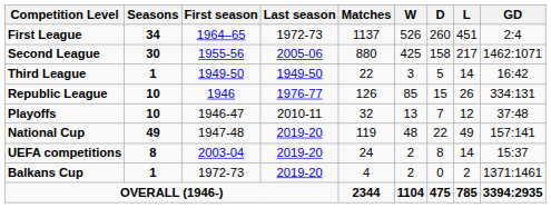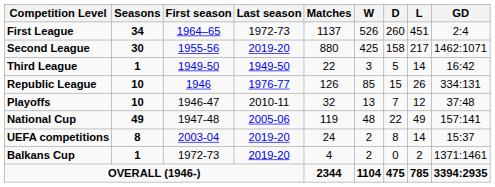Second League | Last season: 2005-06 -> 2019-20
National Cup | Last season: 2019-20 -> 2005-06
